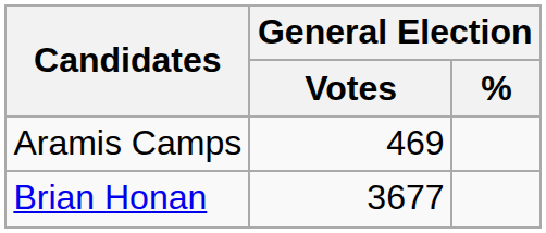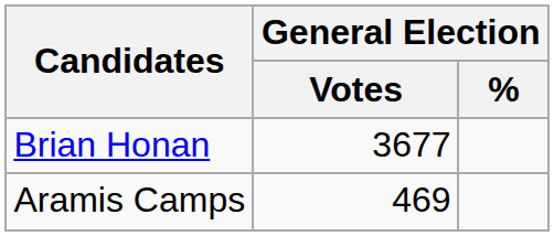rows swapped: Brian Honan <-> Aramis Camps
